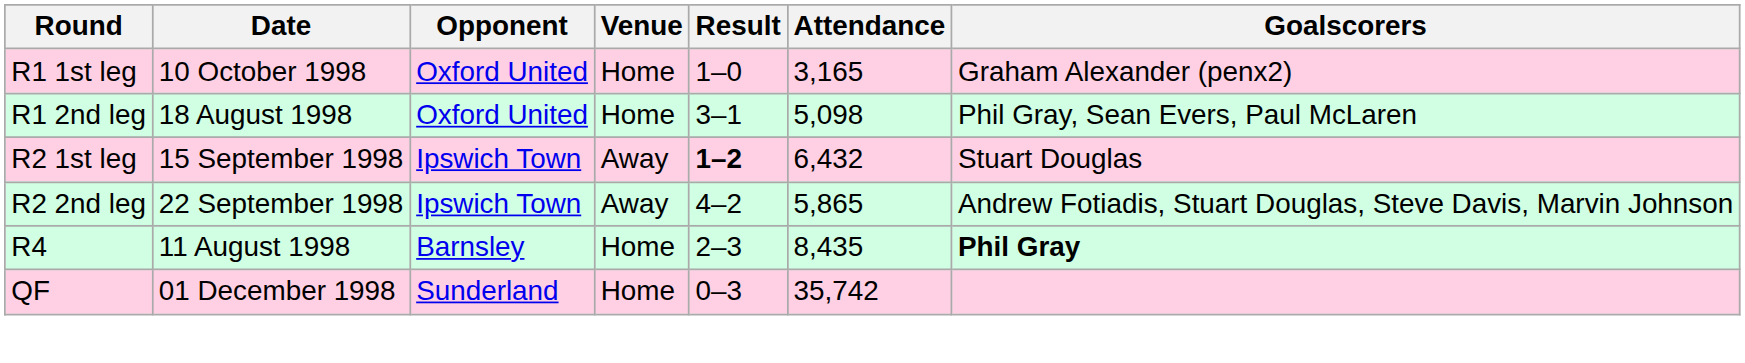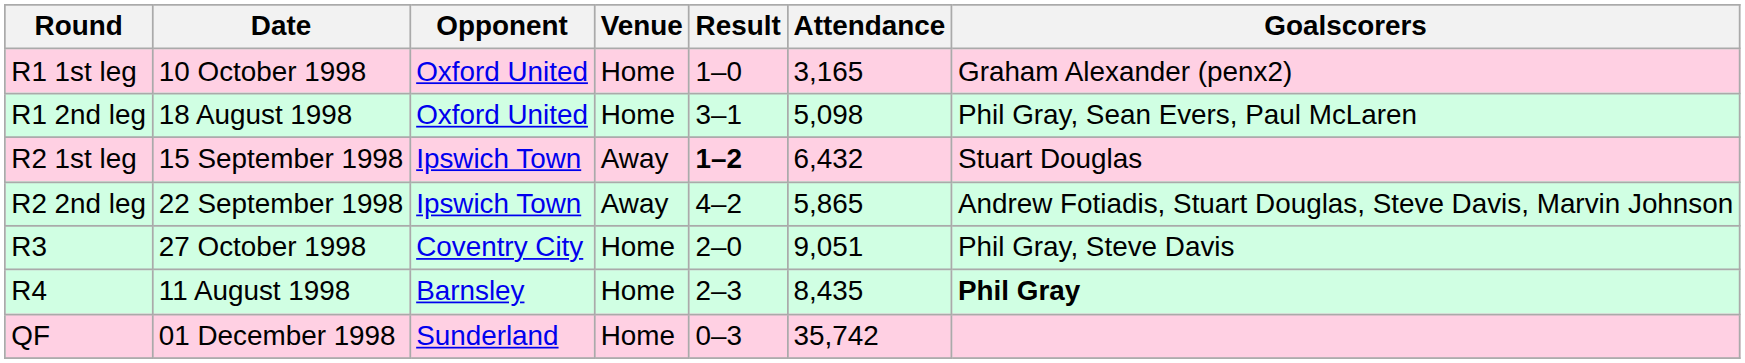+ row: R3 | 27 October 1998 | Coventry City | Home | 2–0 | 9,051 | Phil Gray, Steve Davis
